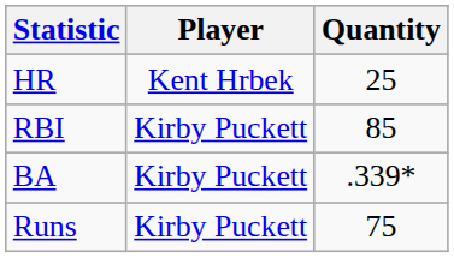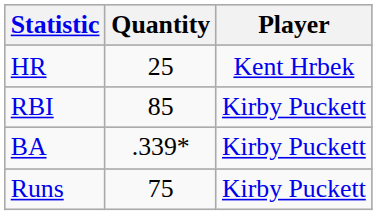columns swapped: Player <-> Quantity
